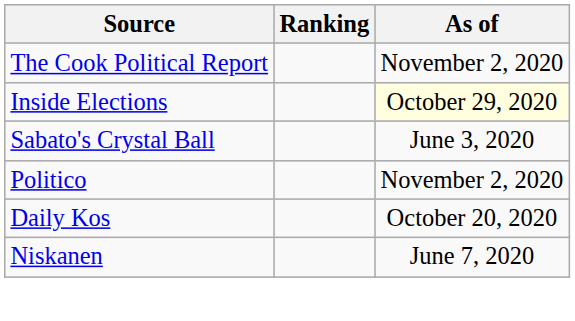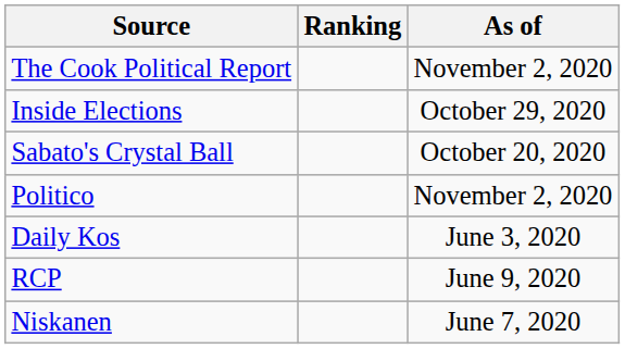Inside Elections | As of: lightyellow background -> no background
Sabato's Crystal Ball | As of: June 3, 2020 -> October 20, 2020
Daily Kos | As of: October 20, 2020 -> June 3, 2020
+ row: RCP | June 9, 2020
